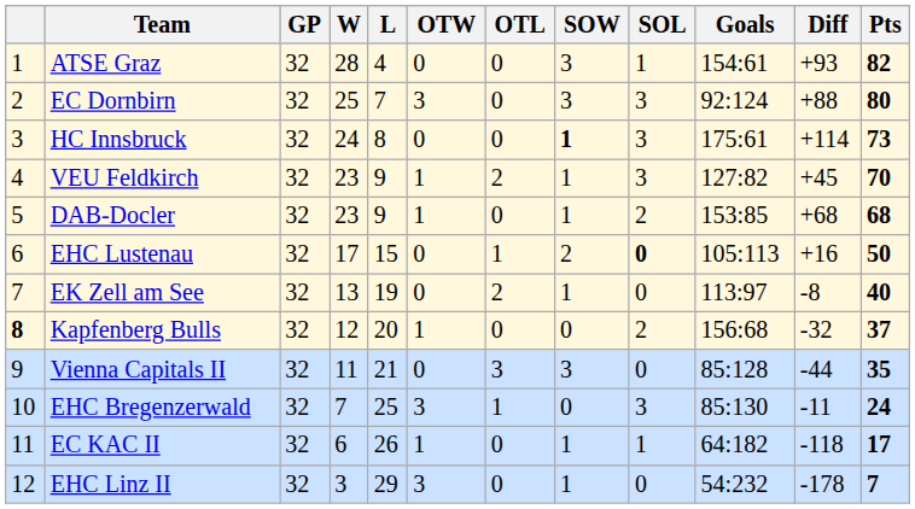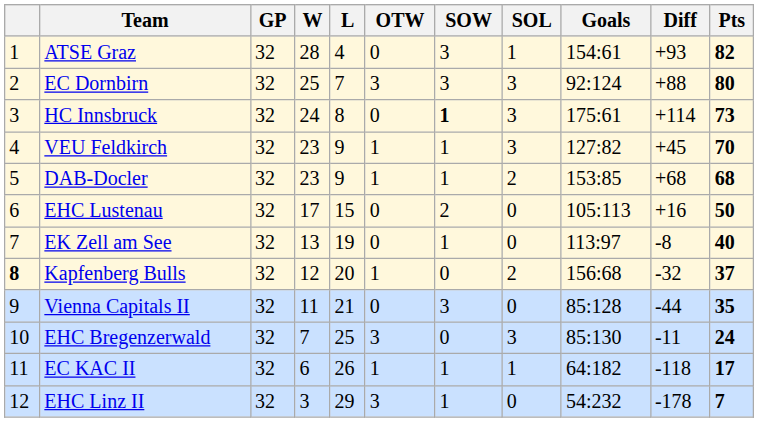- column: OTL | 0 | 0 | 0 | 2 | 0 | 1 | 2 | 0 | 3 | 1 | 0 | 0
EHC Lustenau | SOL: bold -> normal
